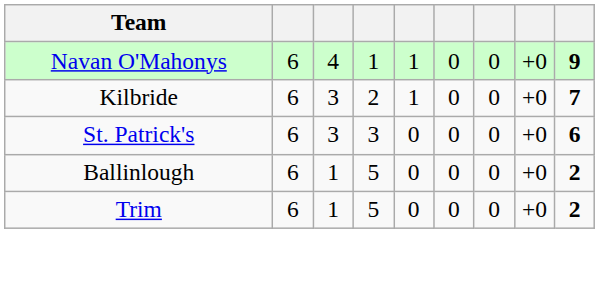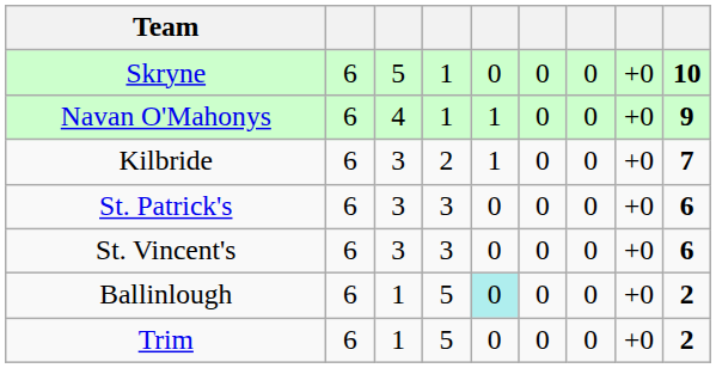+ row: Skryne | 6 | 5 | 1 | 0 | 0 | 0 | +0 | 10
+ row: St. Vincent's | 6 | 3 | 3 | 0 | 0 | 0 | +0 | 6
Ballinlough | column 5: no background -> paleturquoise background
